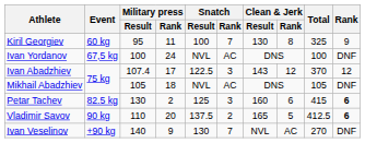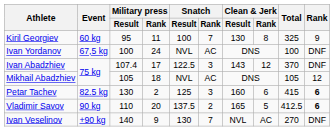Ivan Abadzhiev | Rank: 12 -> DNF
Mikhail Abadzhiev | Rank: DNF -> 12
